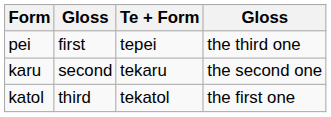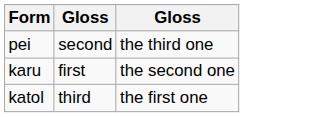- column: Te + Form | tepei | tekaru | tekatol
pei | column 2: first -> second
karu | column 2: second -> first
